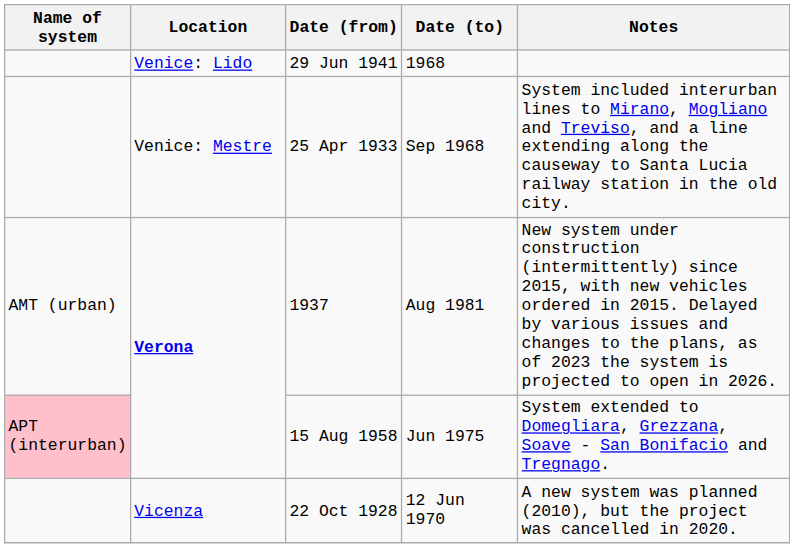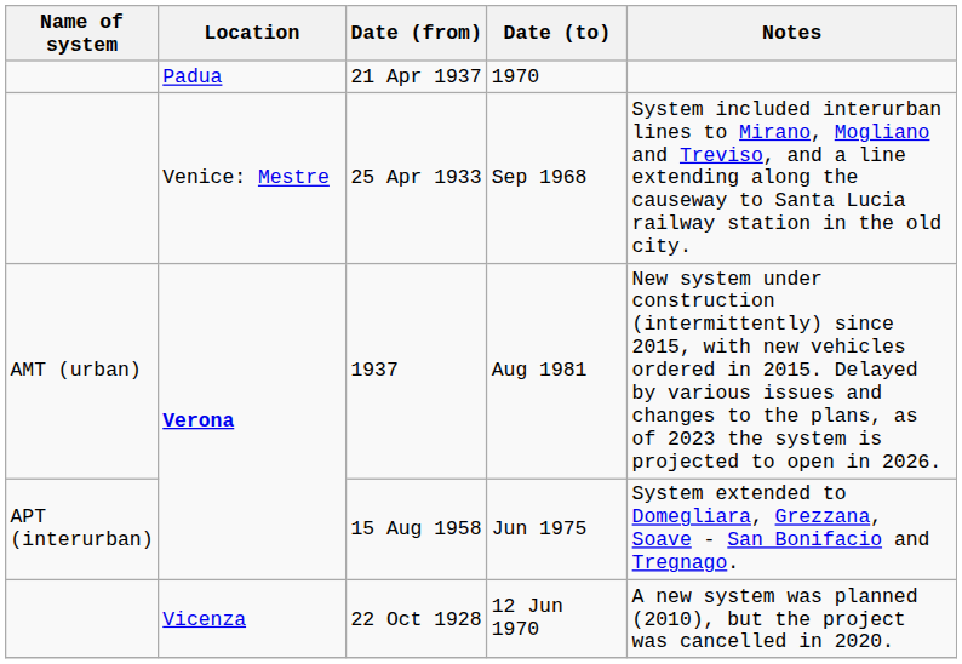+ row: Padua | 21 Apr 1937 | 1970
- row: Venice: Lido | 29 Jun 1941 | 1968
15 Aug 1958 | Name of system: pink background -> no background
